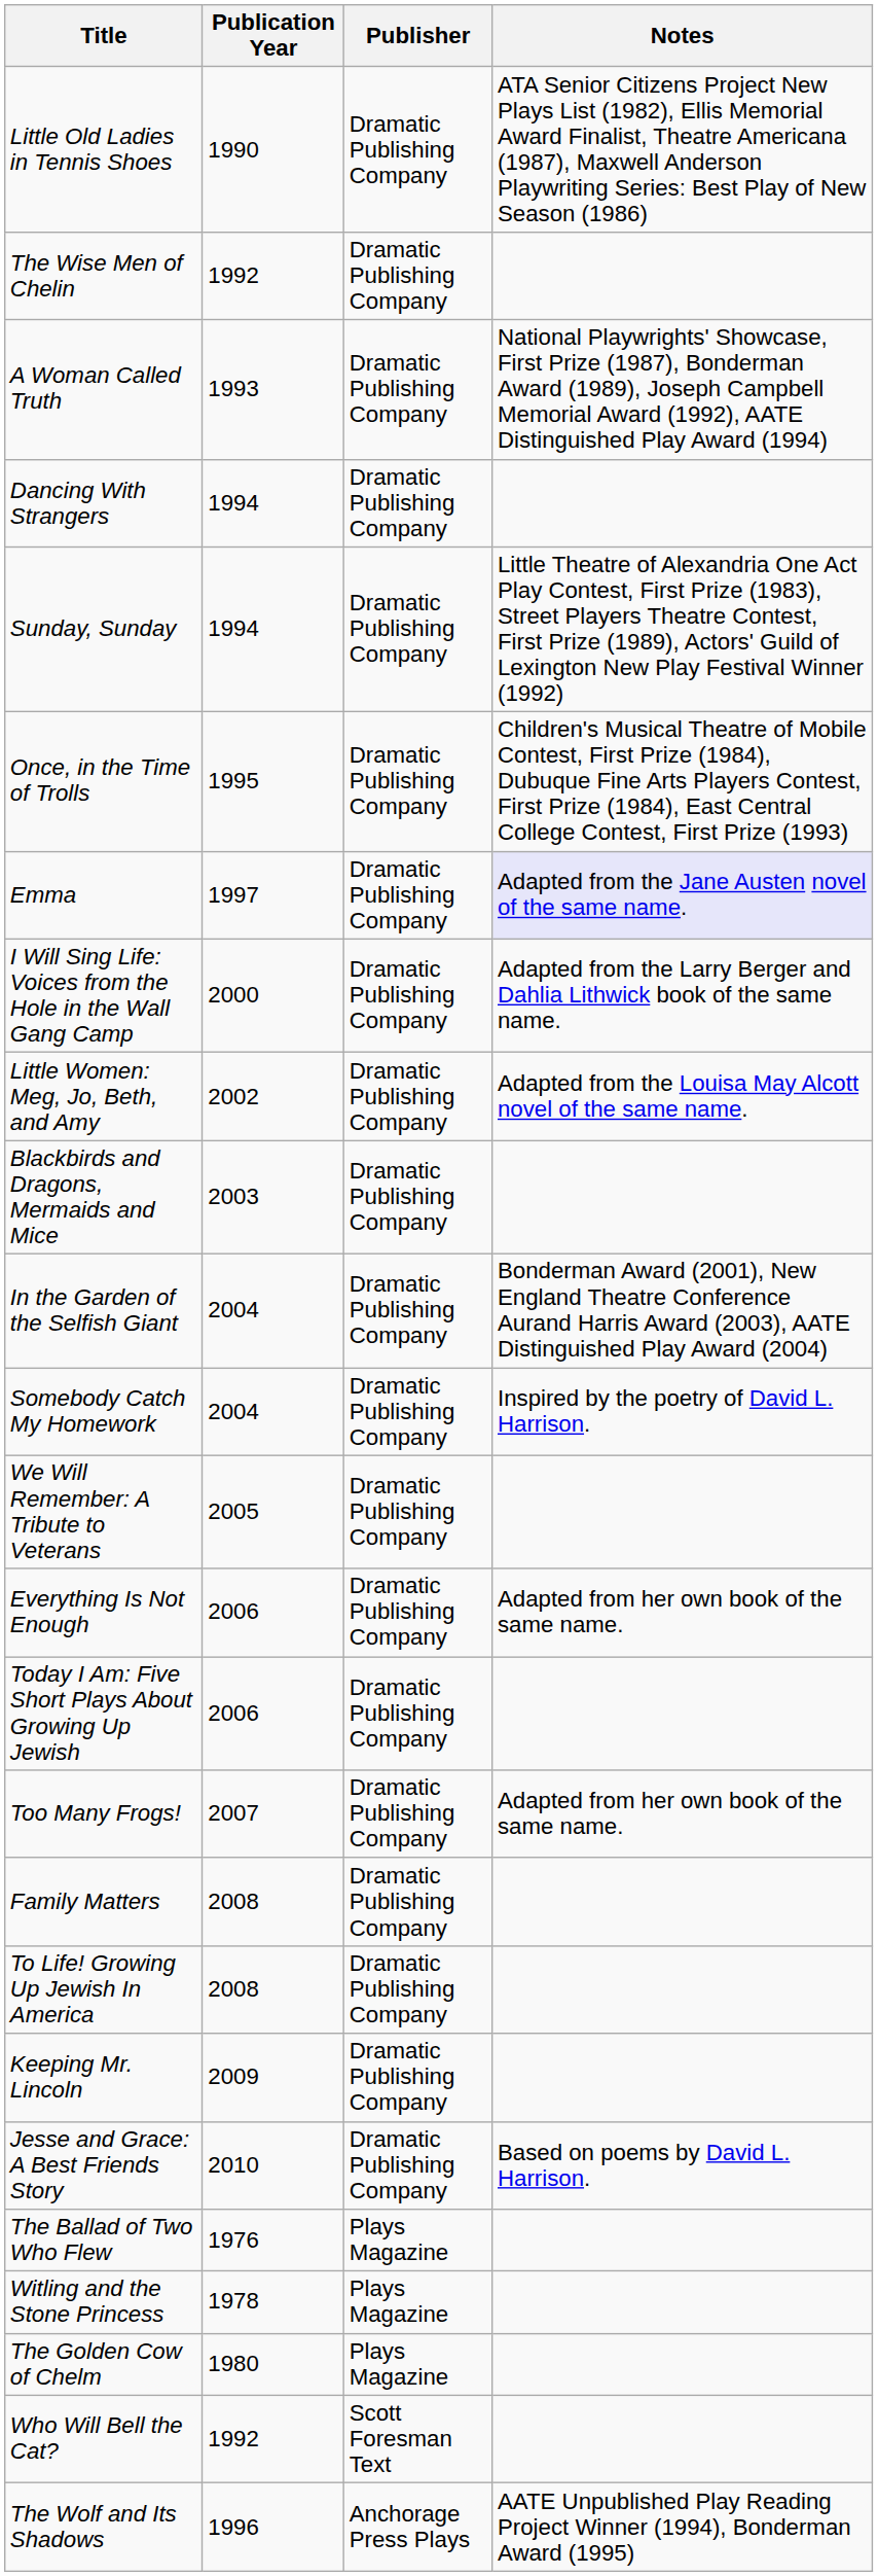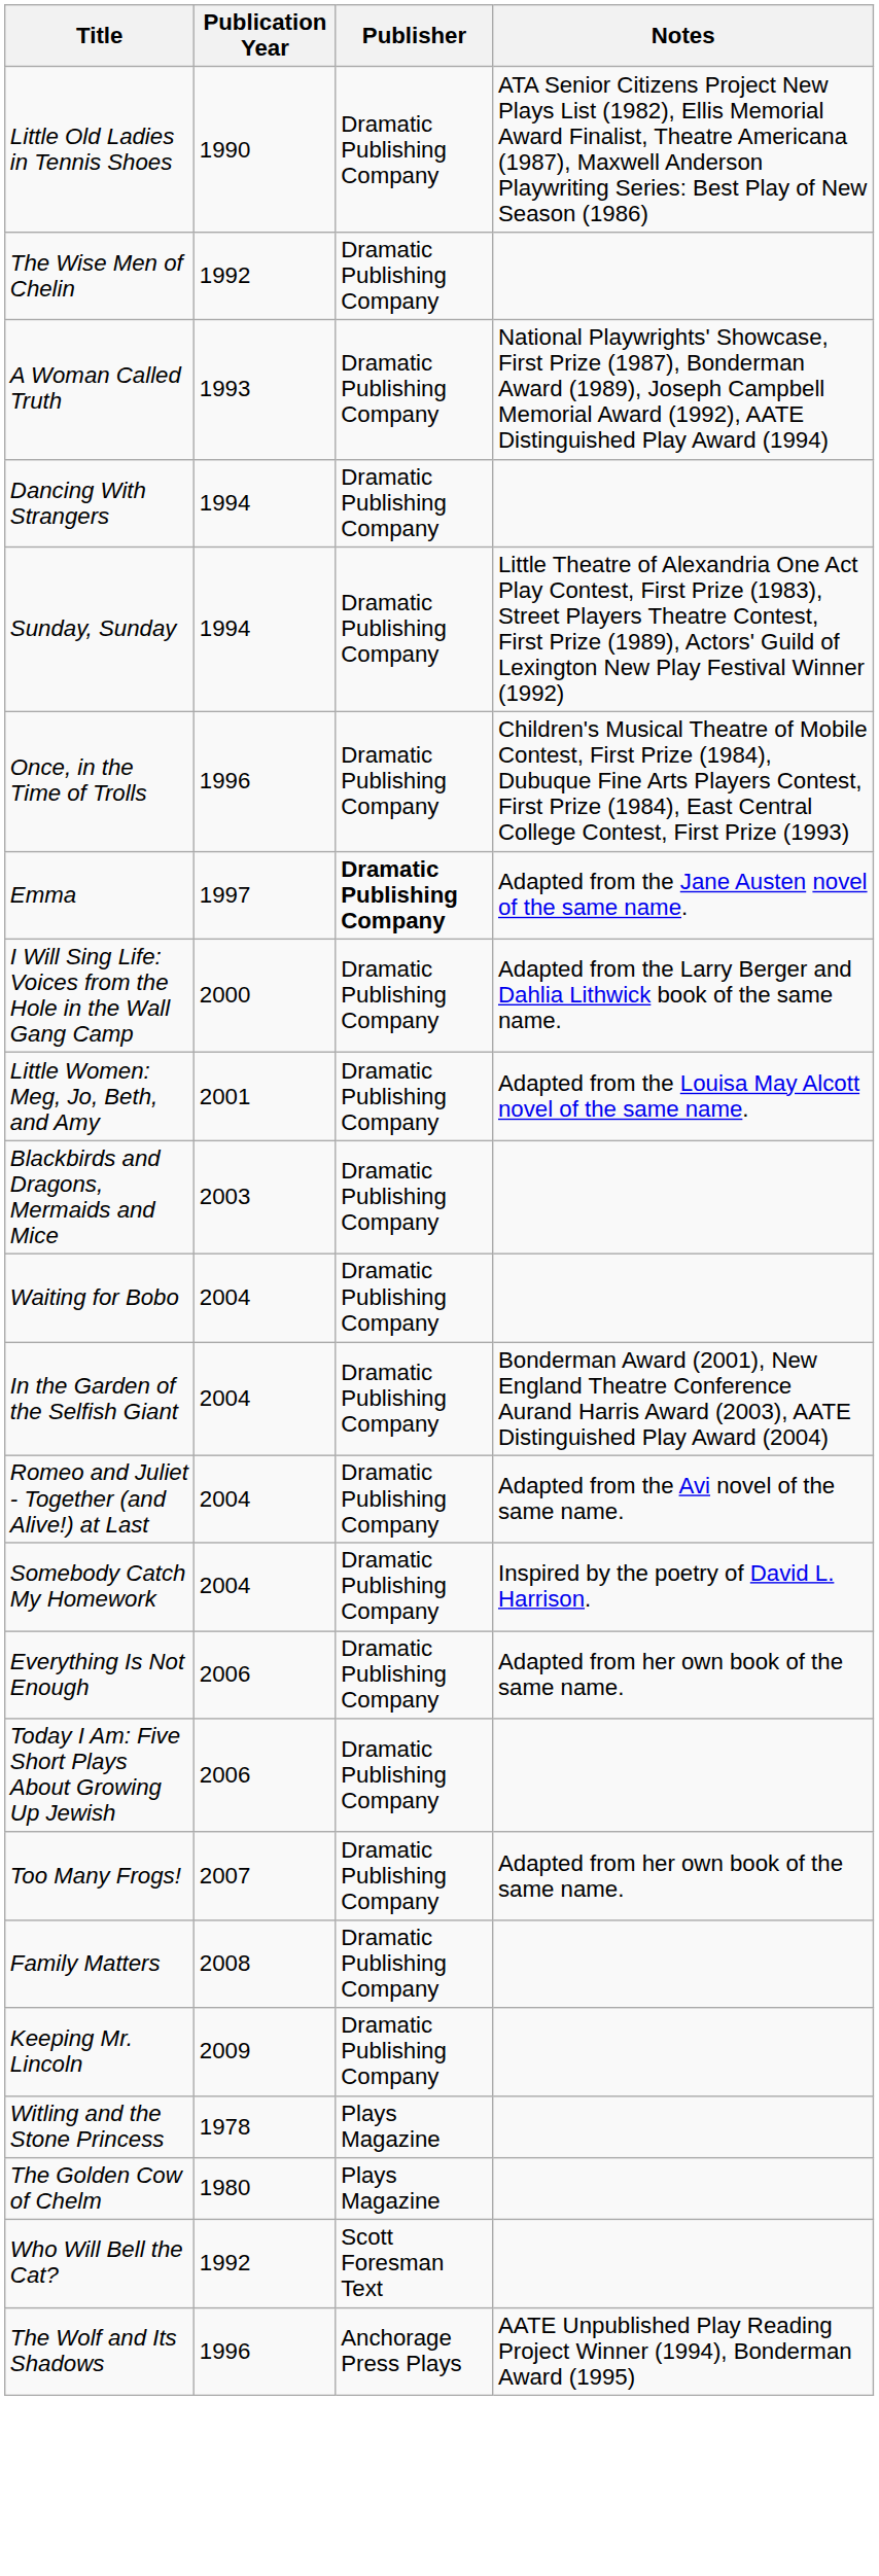Once, in the Time of Trolls | Publication Year: 1995 -> 1996
Emma | Publisher: normal -> bold
Emma | Notes: lavender background -> no background
Little Women: Meg, Jo, Beth, and Amy | Publication Year: 2002 -> 2001
+ row: Waiting for Bobo | 2004 | Dramatic Publishing Company
+ row: Romeo and Juliet - Together (and Alive!) at Last | 2004 | Dramatic Publishing Company | Adapted from the Avi novel of the same name.
- row: We Will Remember: A Tribute to Veterans | 2005 | Dramatic Publishing Company
- row: To Life! Growing Up Jewish In America | 2008 | Dramatic Publishing Company
- row: Jesse and Grace: A Best Friends Story | 2010 | Dramatic Publishing Company | Based on poems by David L. Harrison.
- row: The Ballad of Two Who Flew | 1976 | Plays Magazine
